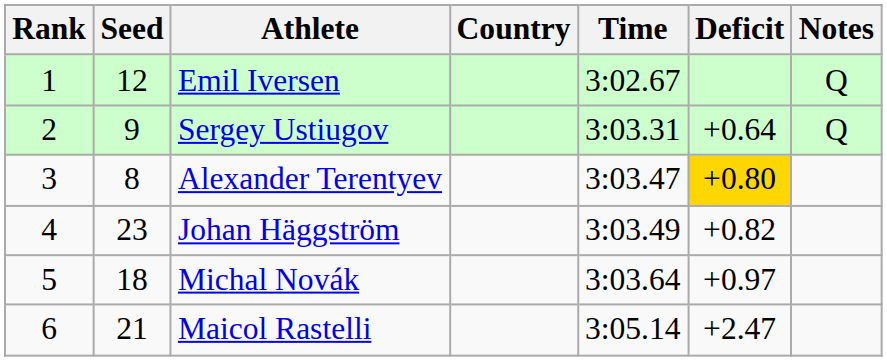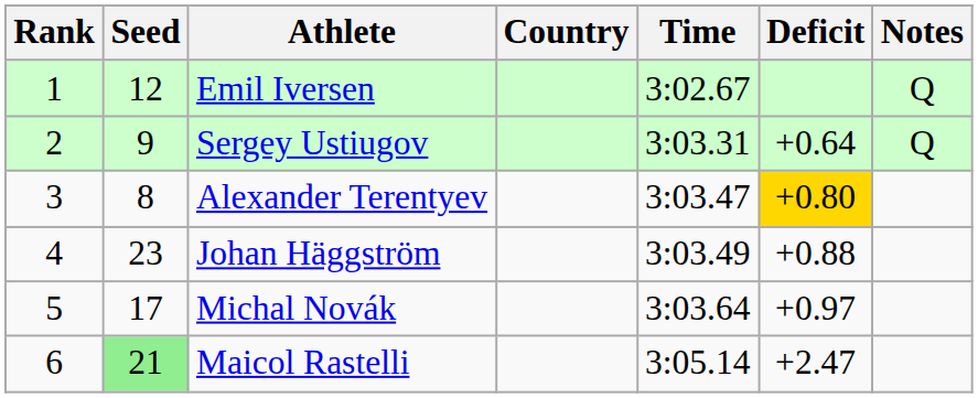Johan Häggström | Deficit: +0.82 -> +0.88
Michal Novák | Seed: 18 -> 17
Maicol Rastelli | Seed: no background -> lightgreen background
